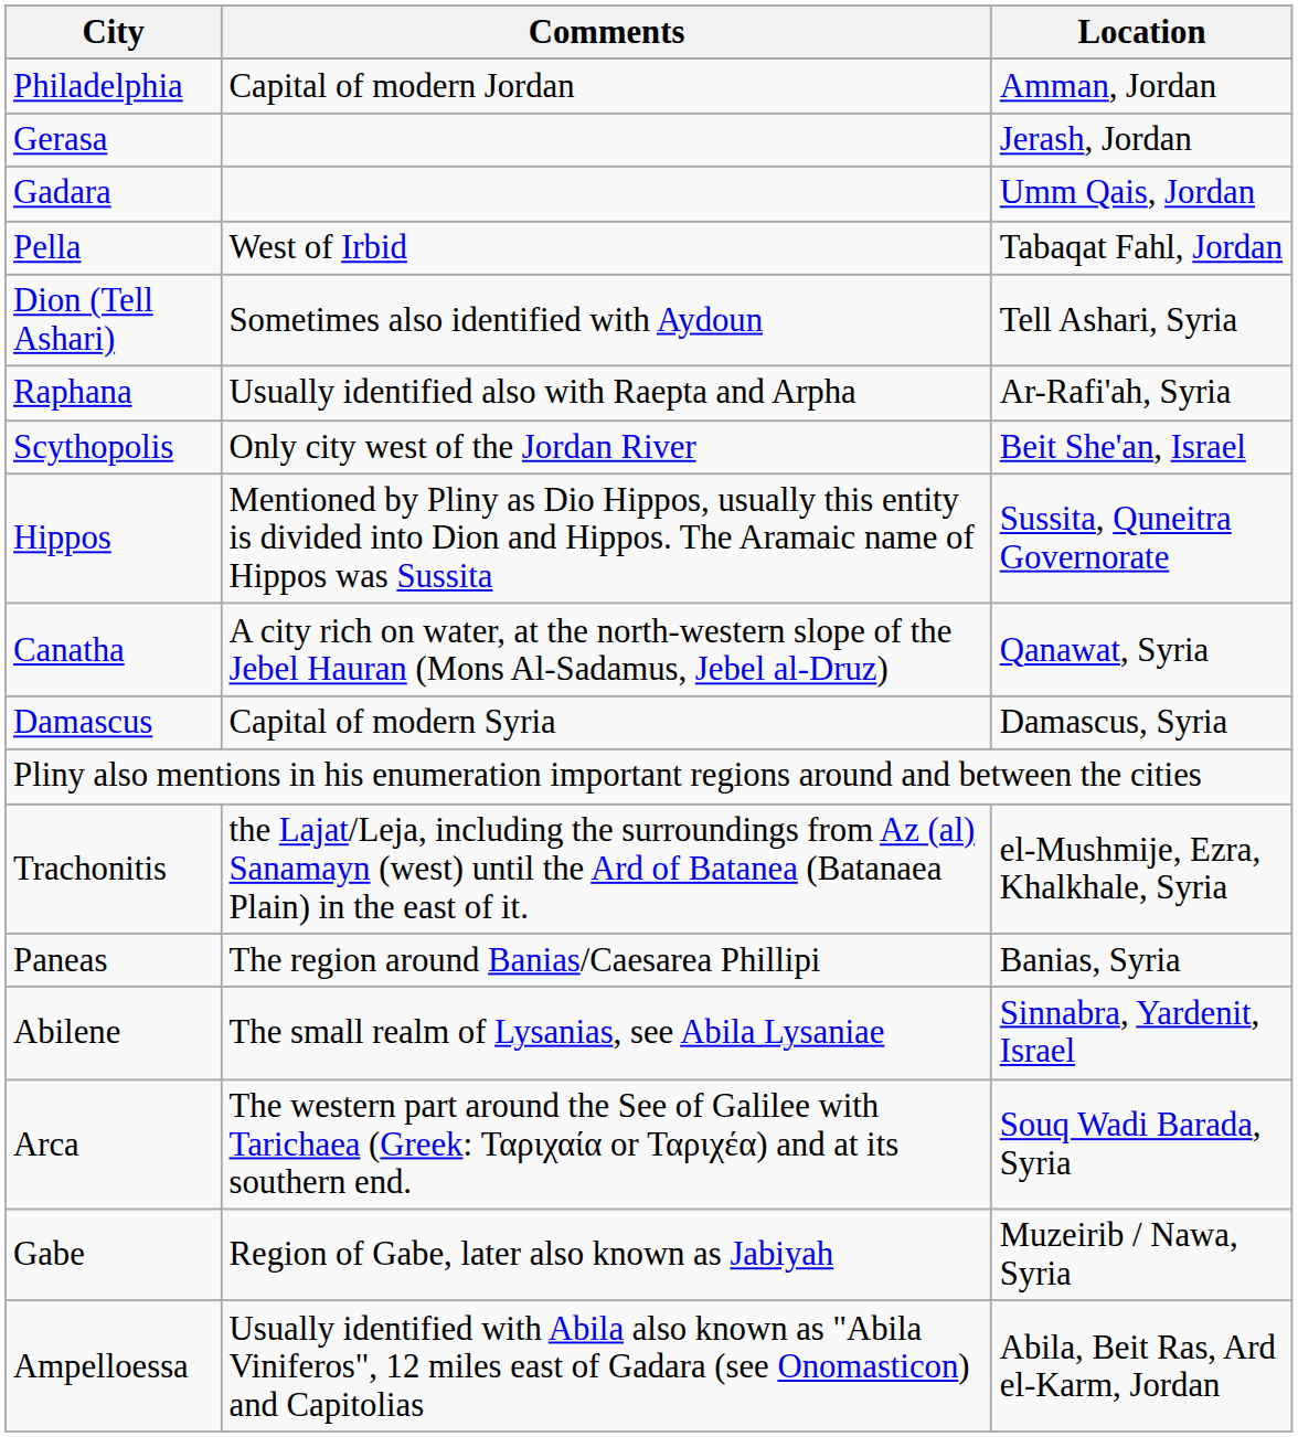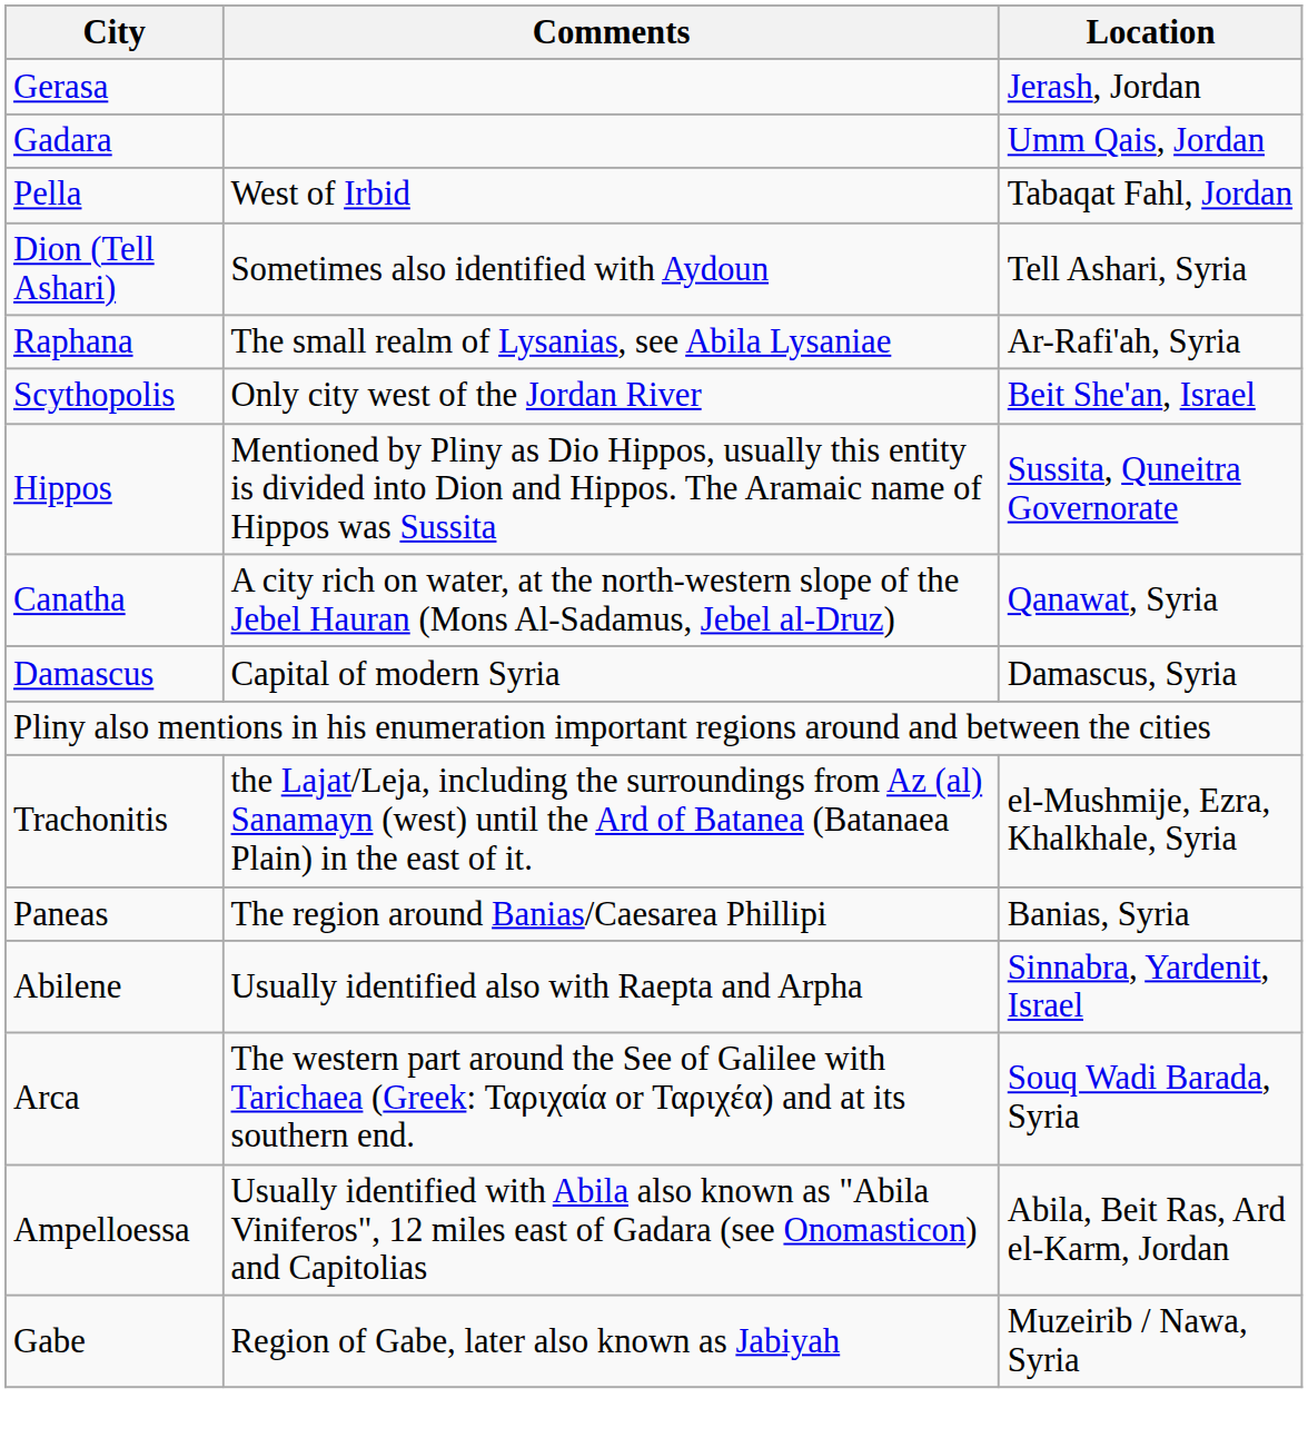- row: Philadelphia | Capital of modern Jordan | Amman, Jordan
Raphana | Comments: Usually identified also with Raepta and Arpha -> The small realm of Lysanias, see Abila Lysaniae
Abilene | Comments: The small realm of Lysanias, see Abila Lysaniae -> Usually identified also with Raepta and Arpha
rows swapped: Ampelloessa <-> Gabe
